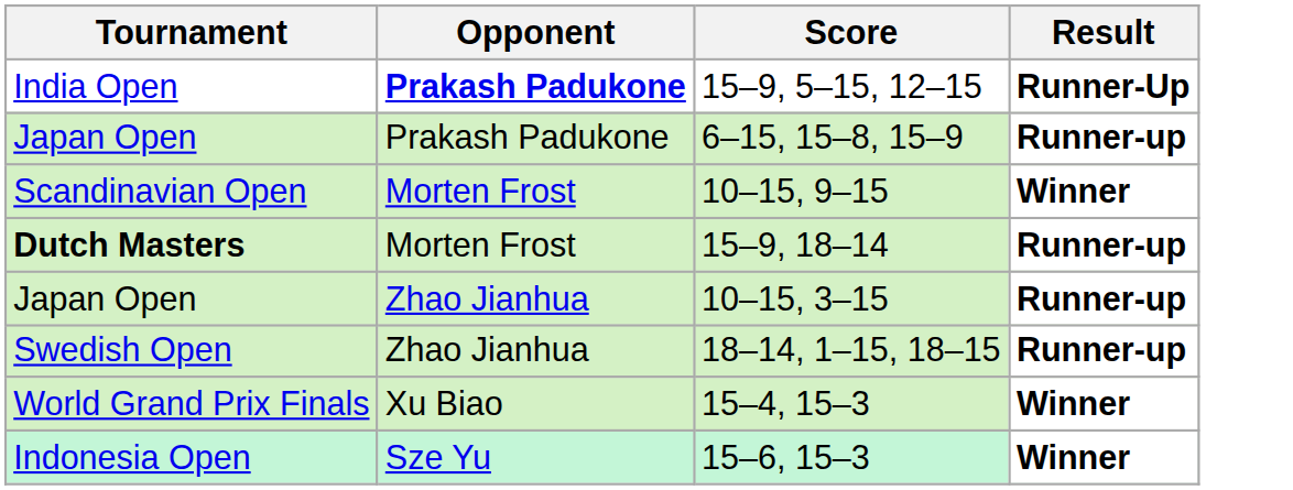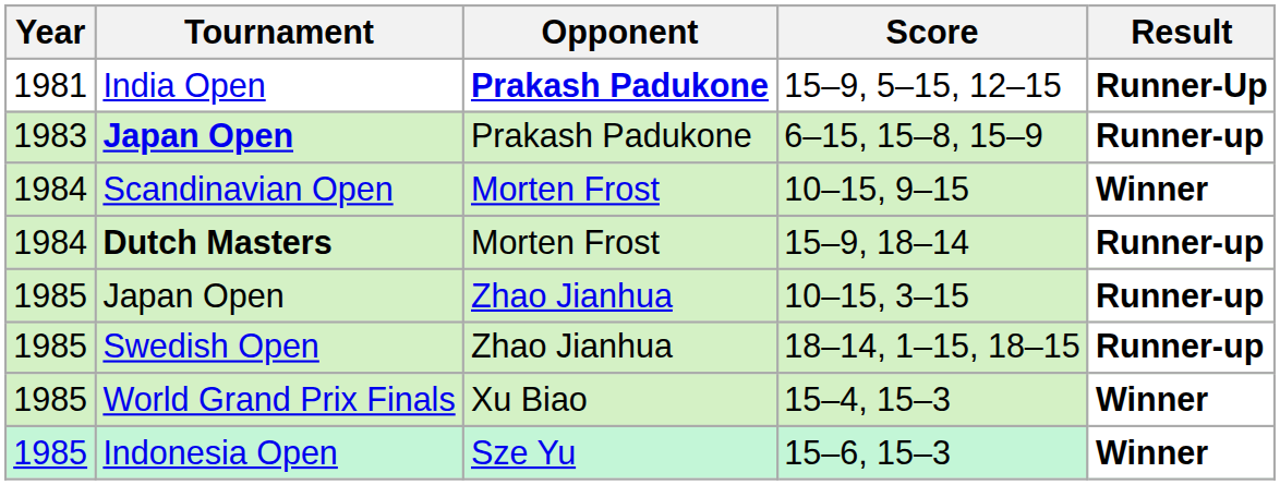+ column: Year | 1981 | 1983 | 1984 | 1984 | 1985 | 1985 | 1985 | 1985
6–15, 15–8, 15–9 | Tournament: normal -> bold
